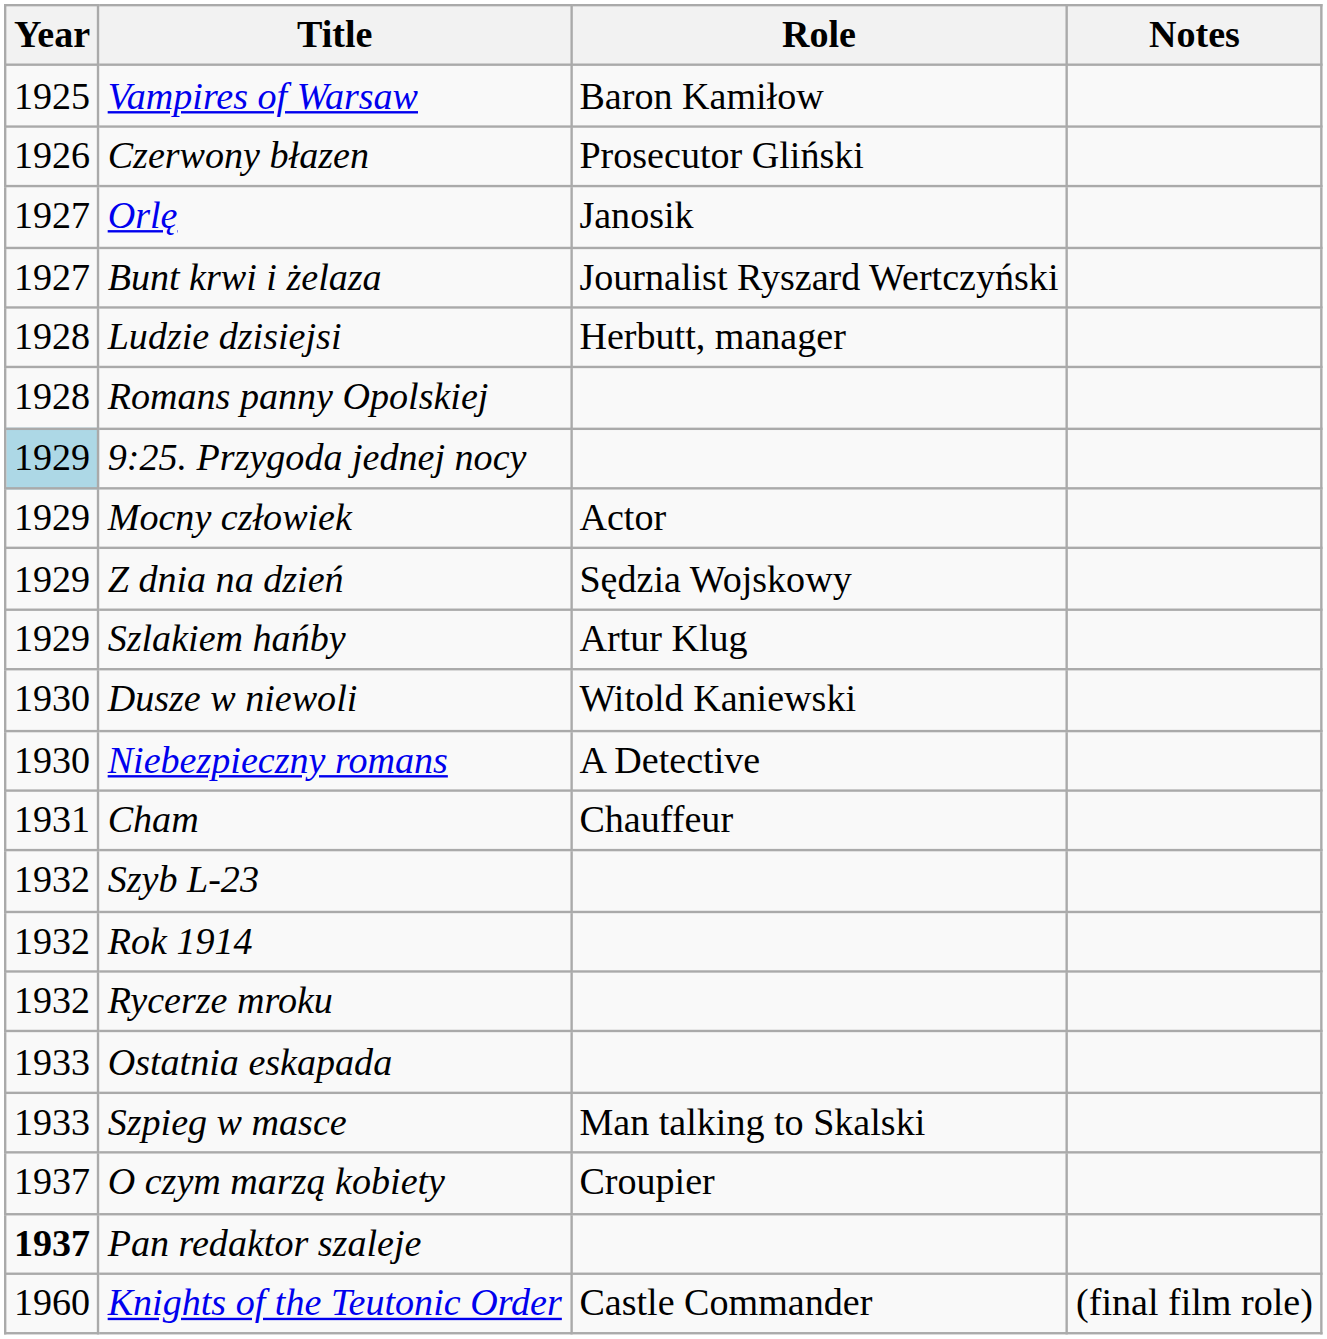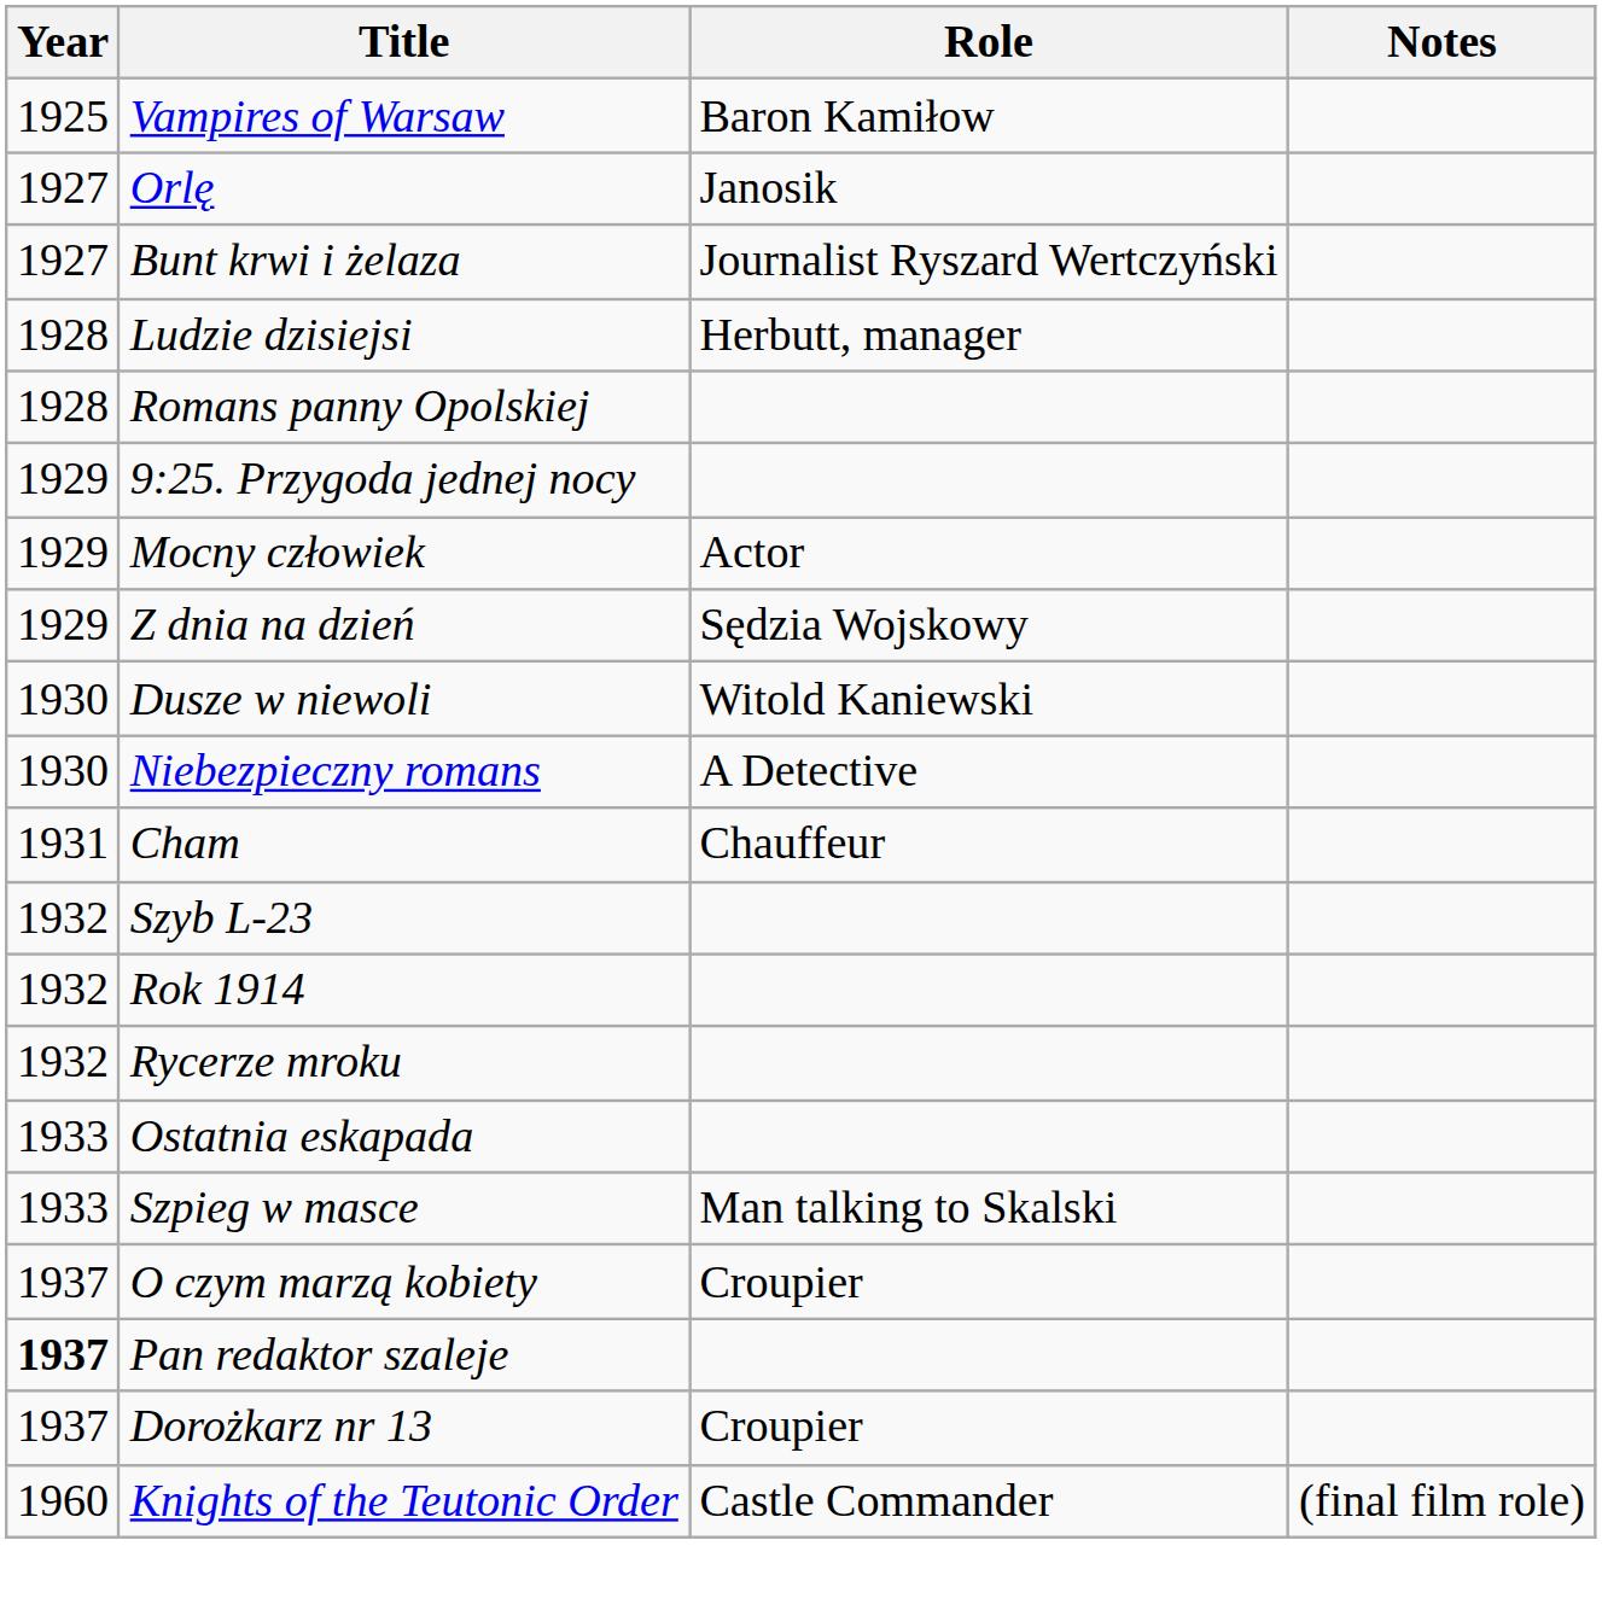- row: 1926 | Czerwony błazen | Prosecutor Gliński
9:25. Przygoda jednej nocy | Year: lightblue background -> no background
- row: 1929 | Szlakiem hańby | Artur Klug
+ row: 1937 | Dorożkarz nr 13 | Croupier
